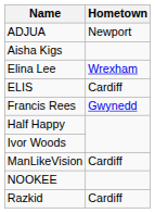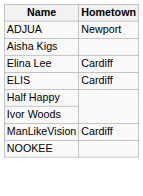Elina Lee | Hometown: Wrexham -> Cardiff
- row: Francis Rees | Gwynedd
- row: Razkid | Cardiff
